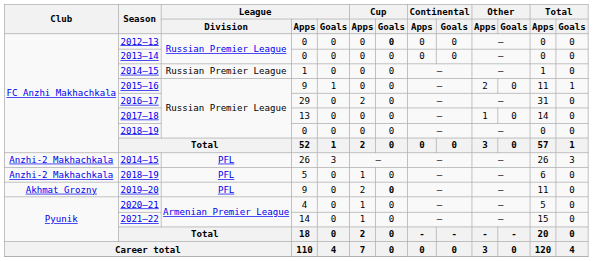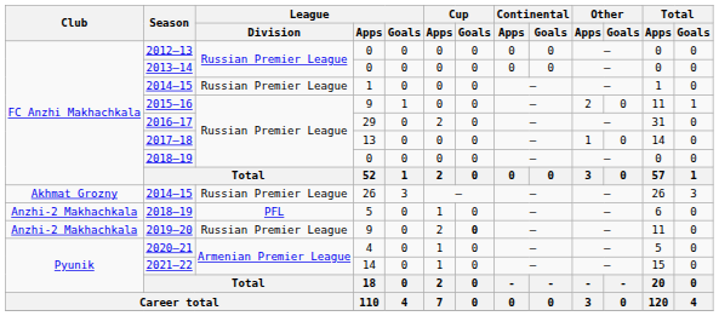2012–13 | Cup / Goals: bold -> normal
2014–15 / 26 | Club: Anzhi-2 Makhachkala -> Akhmat Grozny
2014–15 / 26 | League / Division: PFL -> Russian Premier League
2019–20 | Club: Akhmat Grozny -> Anzhi-2 Makhachkala
2019–20 | League / Division: PFL -> Russian Premier League
